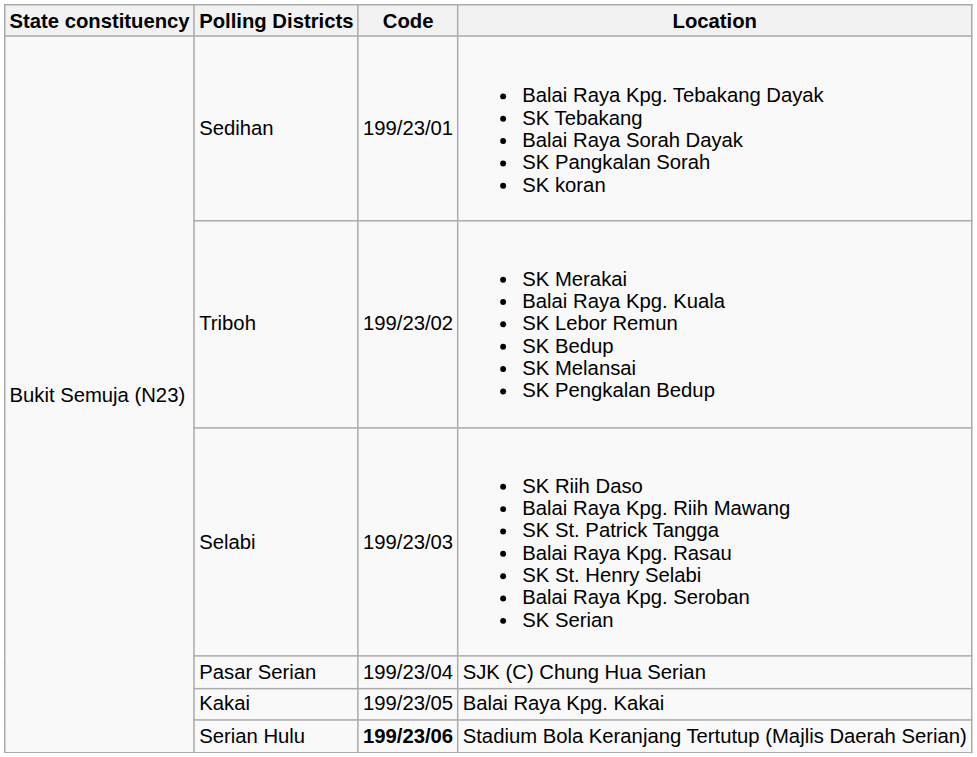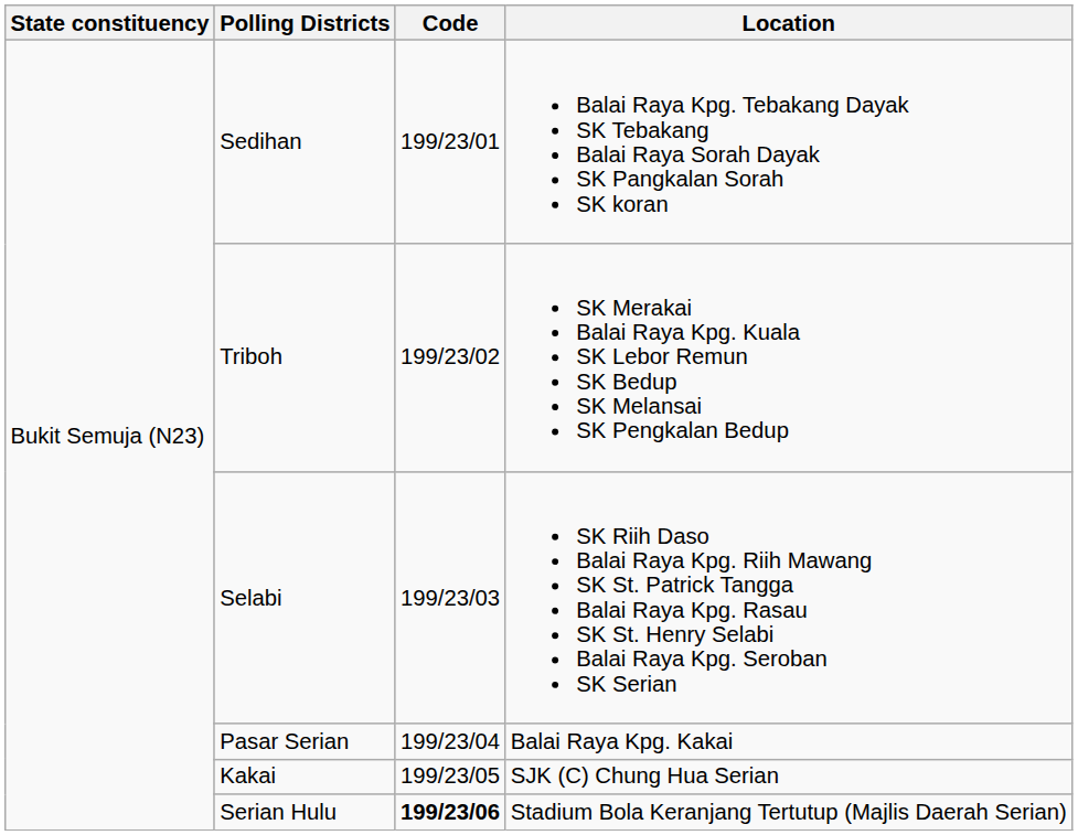Pasar Serian | Location: SJK (C) Chung Hua Serian -> Balai Raya Kpg. Kakai
Kakai | Location: Balai Raya Kpg. Kakai -> SJK (C) Chung Hua Serian
